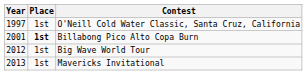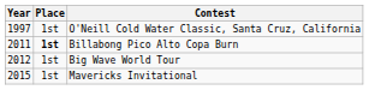Billabong Pico Alto Copa Burn | Year: 2001 -> 2011
Mavericks Invitational | Year: 2013 -> 2015
